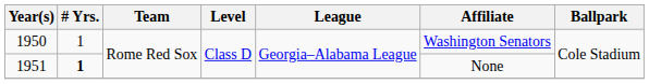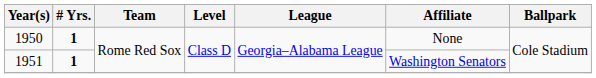1950 | # Yrs.: normal -> bold
1950 | Affiliate: Washington Senators -> None
1951 | Affiliate: None -> Washington Senators
